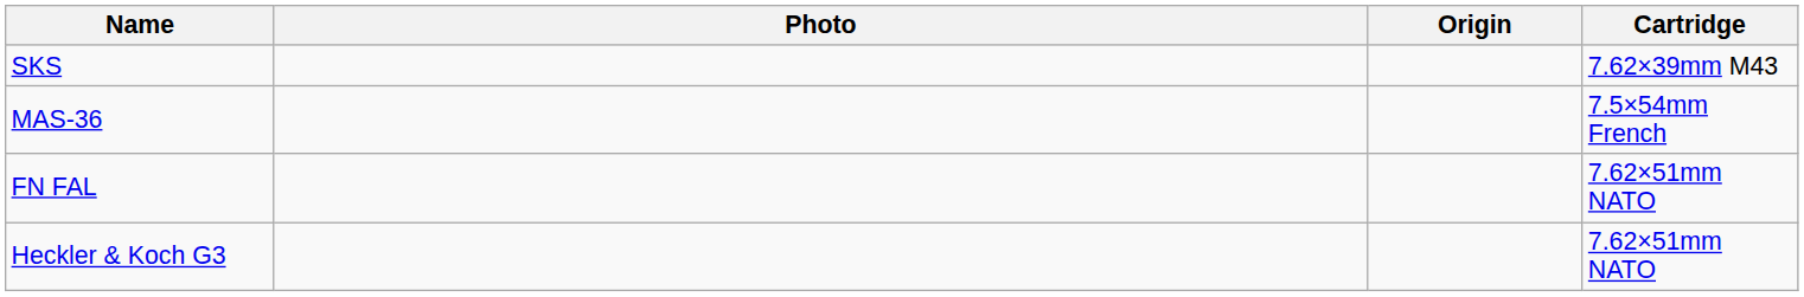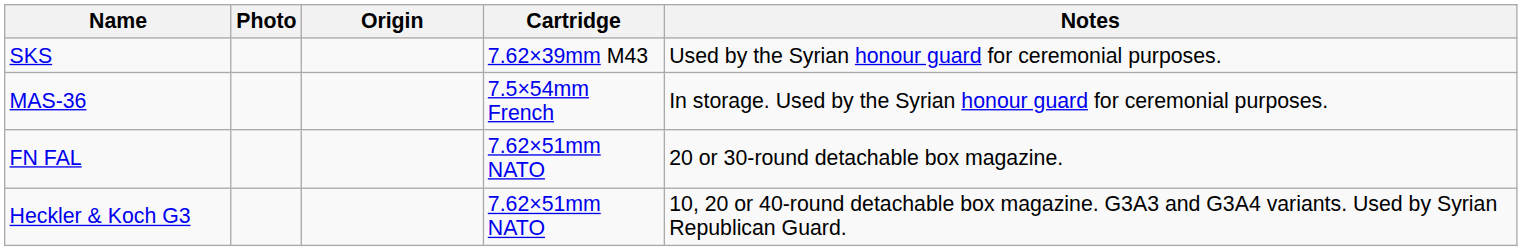+ column: Notes | Used by the Syrian honour guard for ceremonial purposes. | In storage. Used by the Syrian honour guard for ceremonial purposes. | 20 or 30-round detachable box magazine. | 10, 20 or 40-round detachable box magazine. G3A3 and G3A4 variants. Used by Syrian Republican Guard.
